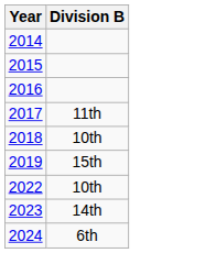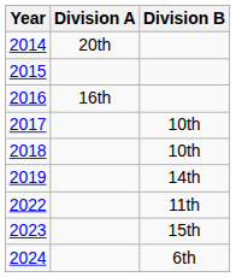+ column: Division A | 20th | 16th
2017 | Division B: 11th -> 10th
2019 | Division B: 15th -> 14th
2022 | Division B: 10th -> 11th
2023 | Division B: 14th -> 15th
